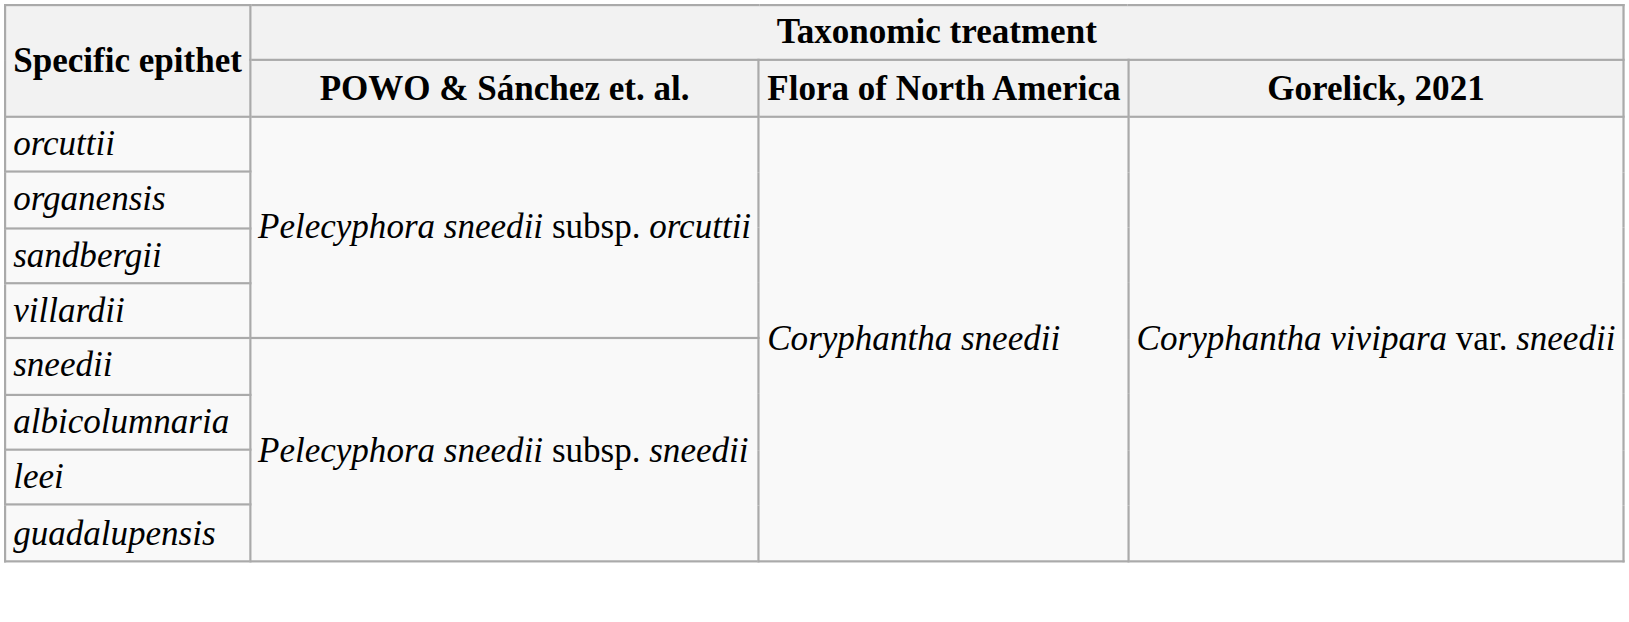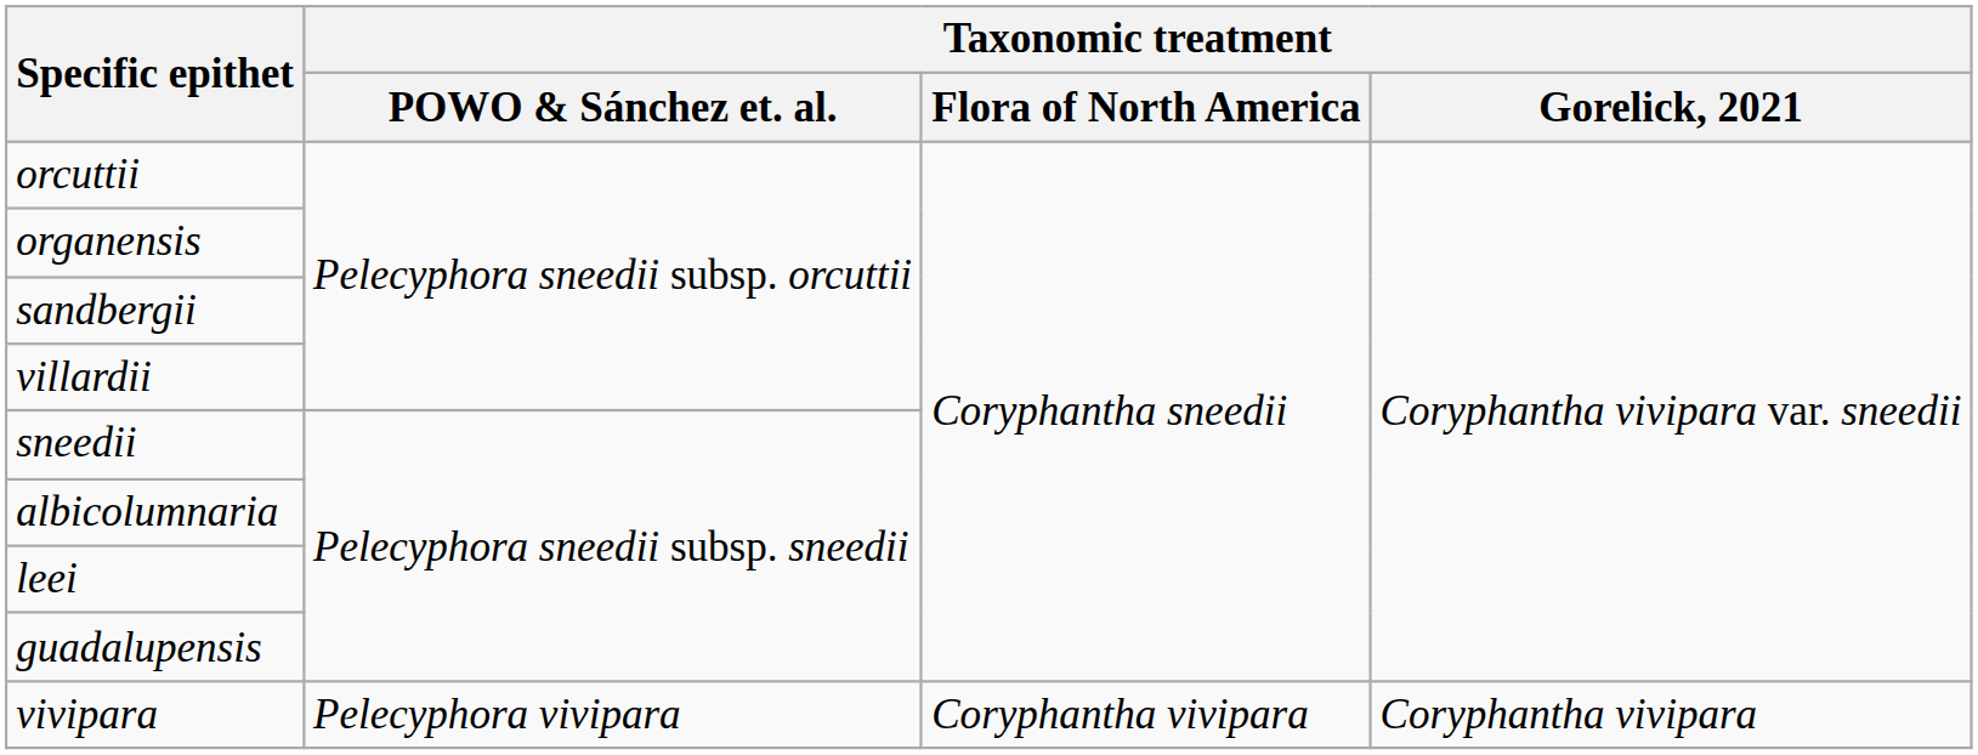+ row: vivipara | Pelecyphora vivipara | Coryphantha vivipara | Coryphantha vivipara
